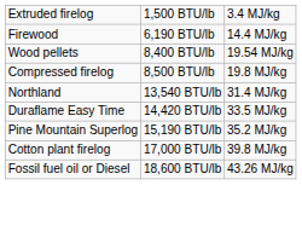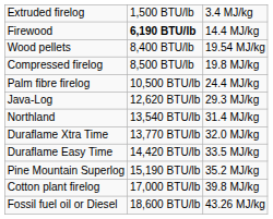Firewood | column 2: normal -> bold
+ row: Palm fibre firelog | 10,500 BTU/lb | 24.4 MJ/kg
+ row: Java-Log | 12,620 BTU/lb | 29.3 MJ/kg
+ row: Duraflame Xtra Time | 13,770 BTU/lb | 32.0 MJ/kg
